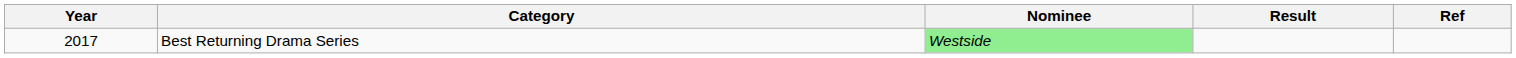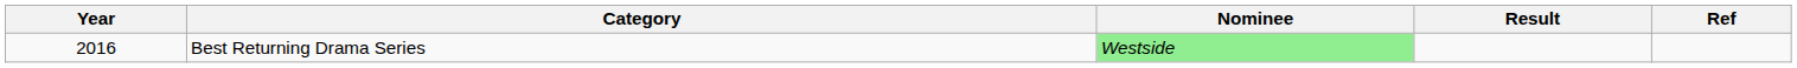Best Returning Drama Series | Year: 2017 -> 2016
